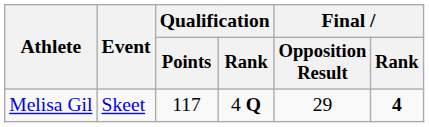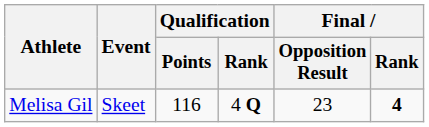Melisa Gil | Qualification / Points: 117 -> 116
Melisa Gil | Final / Opposition Result: 29 -> 23
